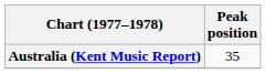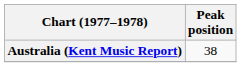Australia (Kent Music Report) | Peak position: 35 -> 38
